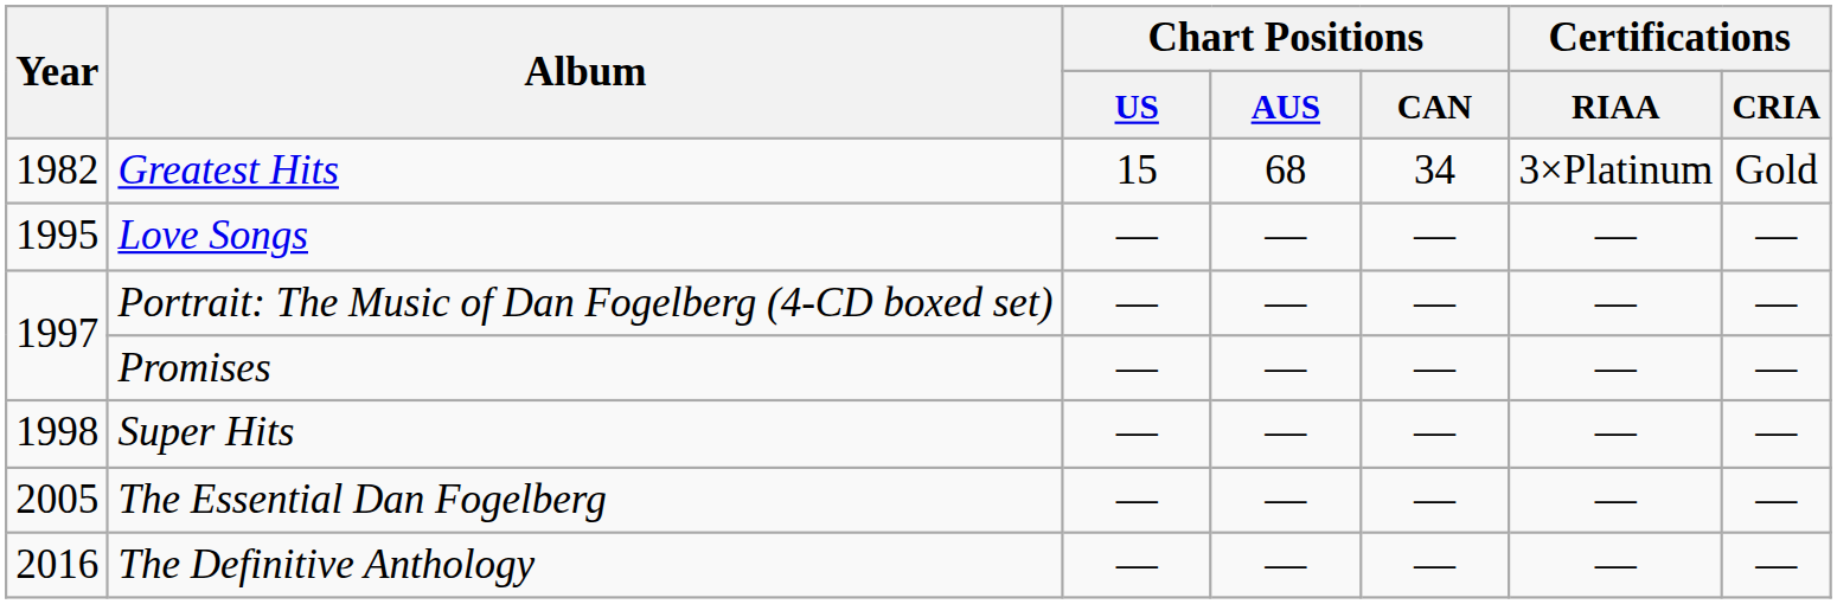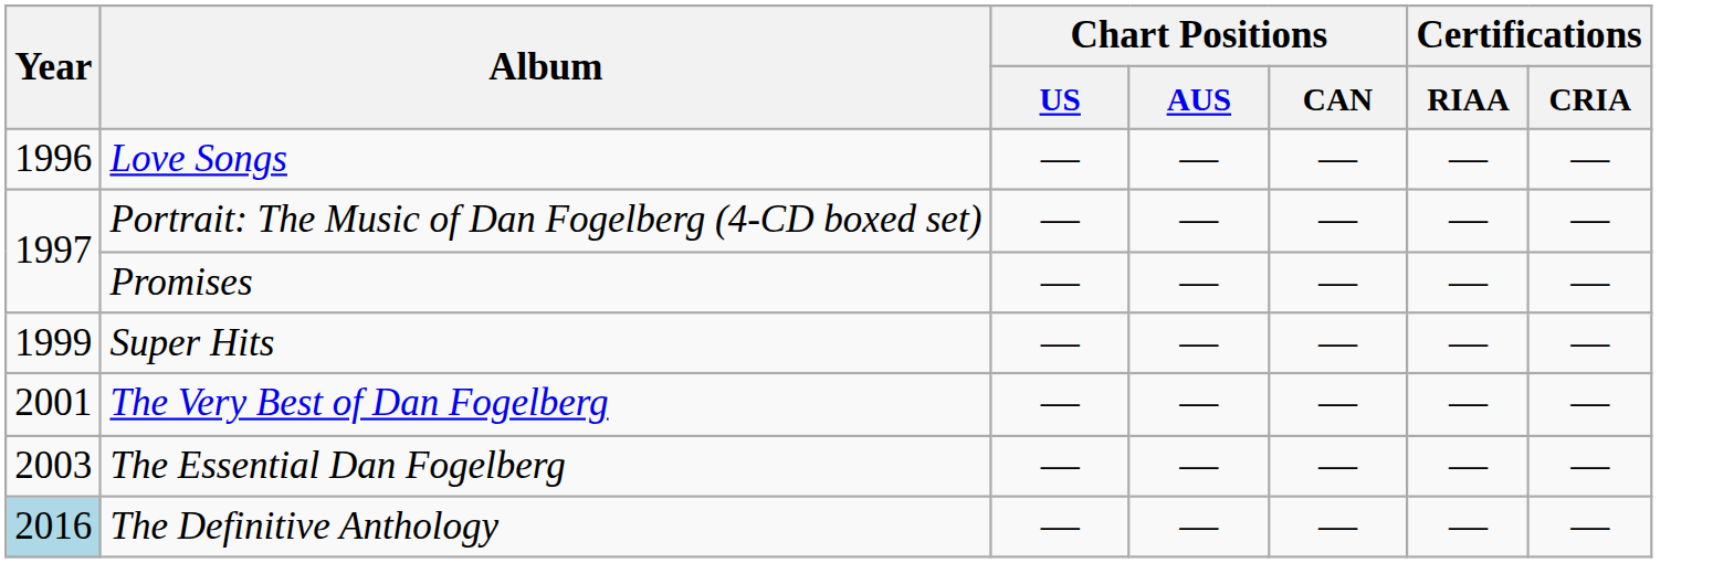- row: 1982 | Greatest Hits | 15 | 68 | 34 | 3×Platinum | Gold
Love Songs | Year: 1995 -> 1996
Super Hits | Year: 1998 -> 1999
+ row: 2001 | The Very Best of Dan Fogelberg | — | — | — | — | —
The Essential Dan Fogelberg | Year: 2005 -> 2003
The Definitive Anthology | Year: no background -> lightblue background
